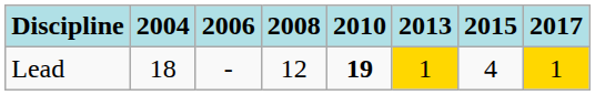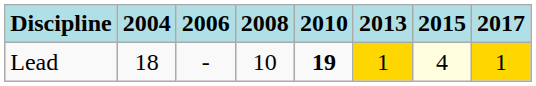Lead | 2008: 12 -> 10
Lead | 2015: no background -> lightyellow background
